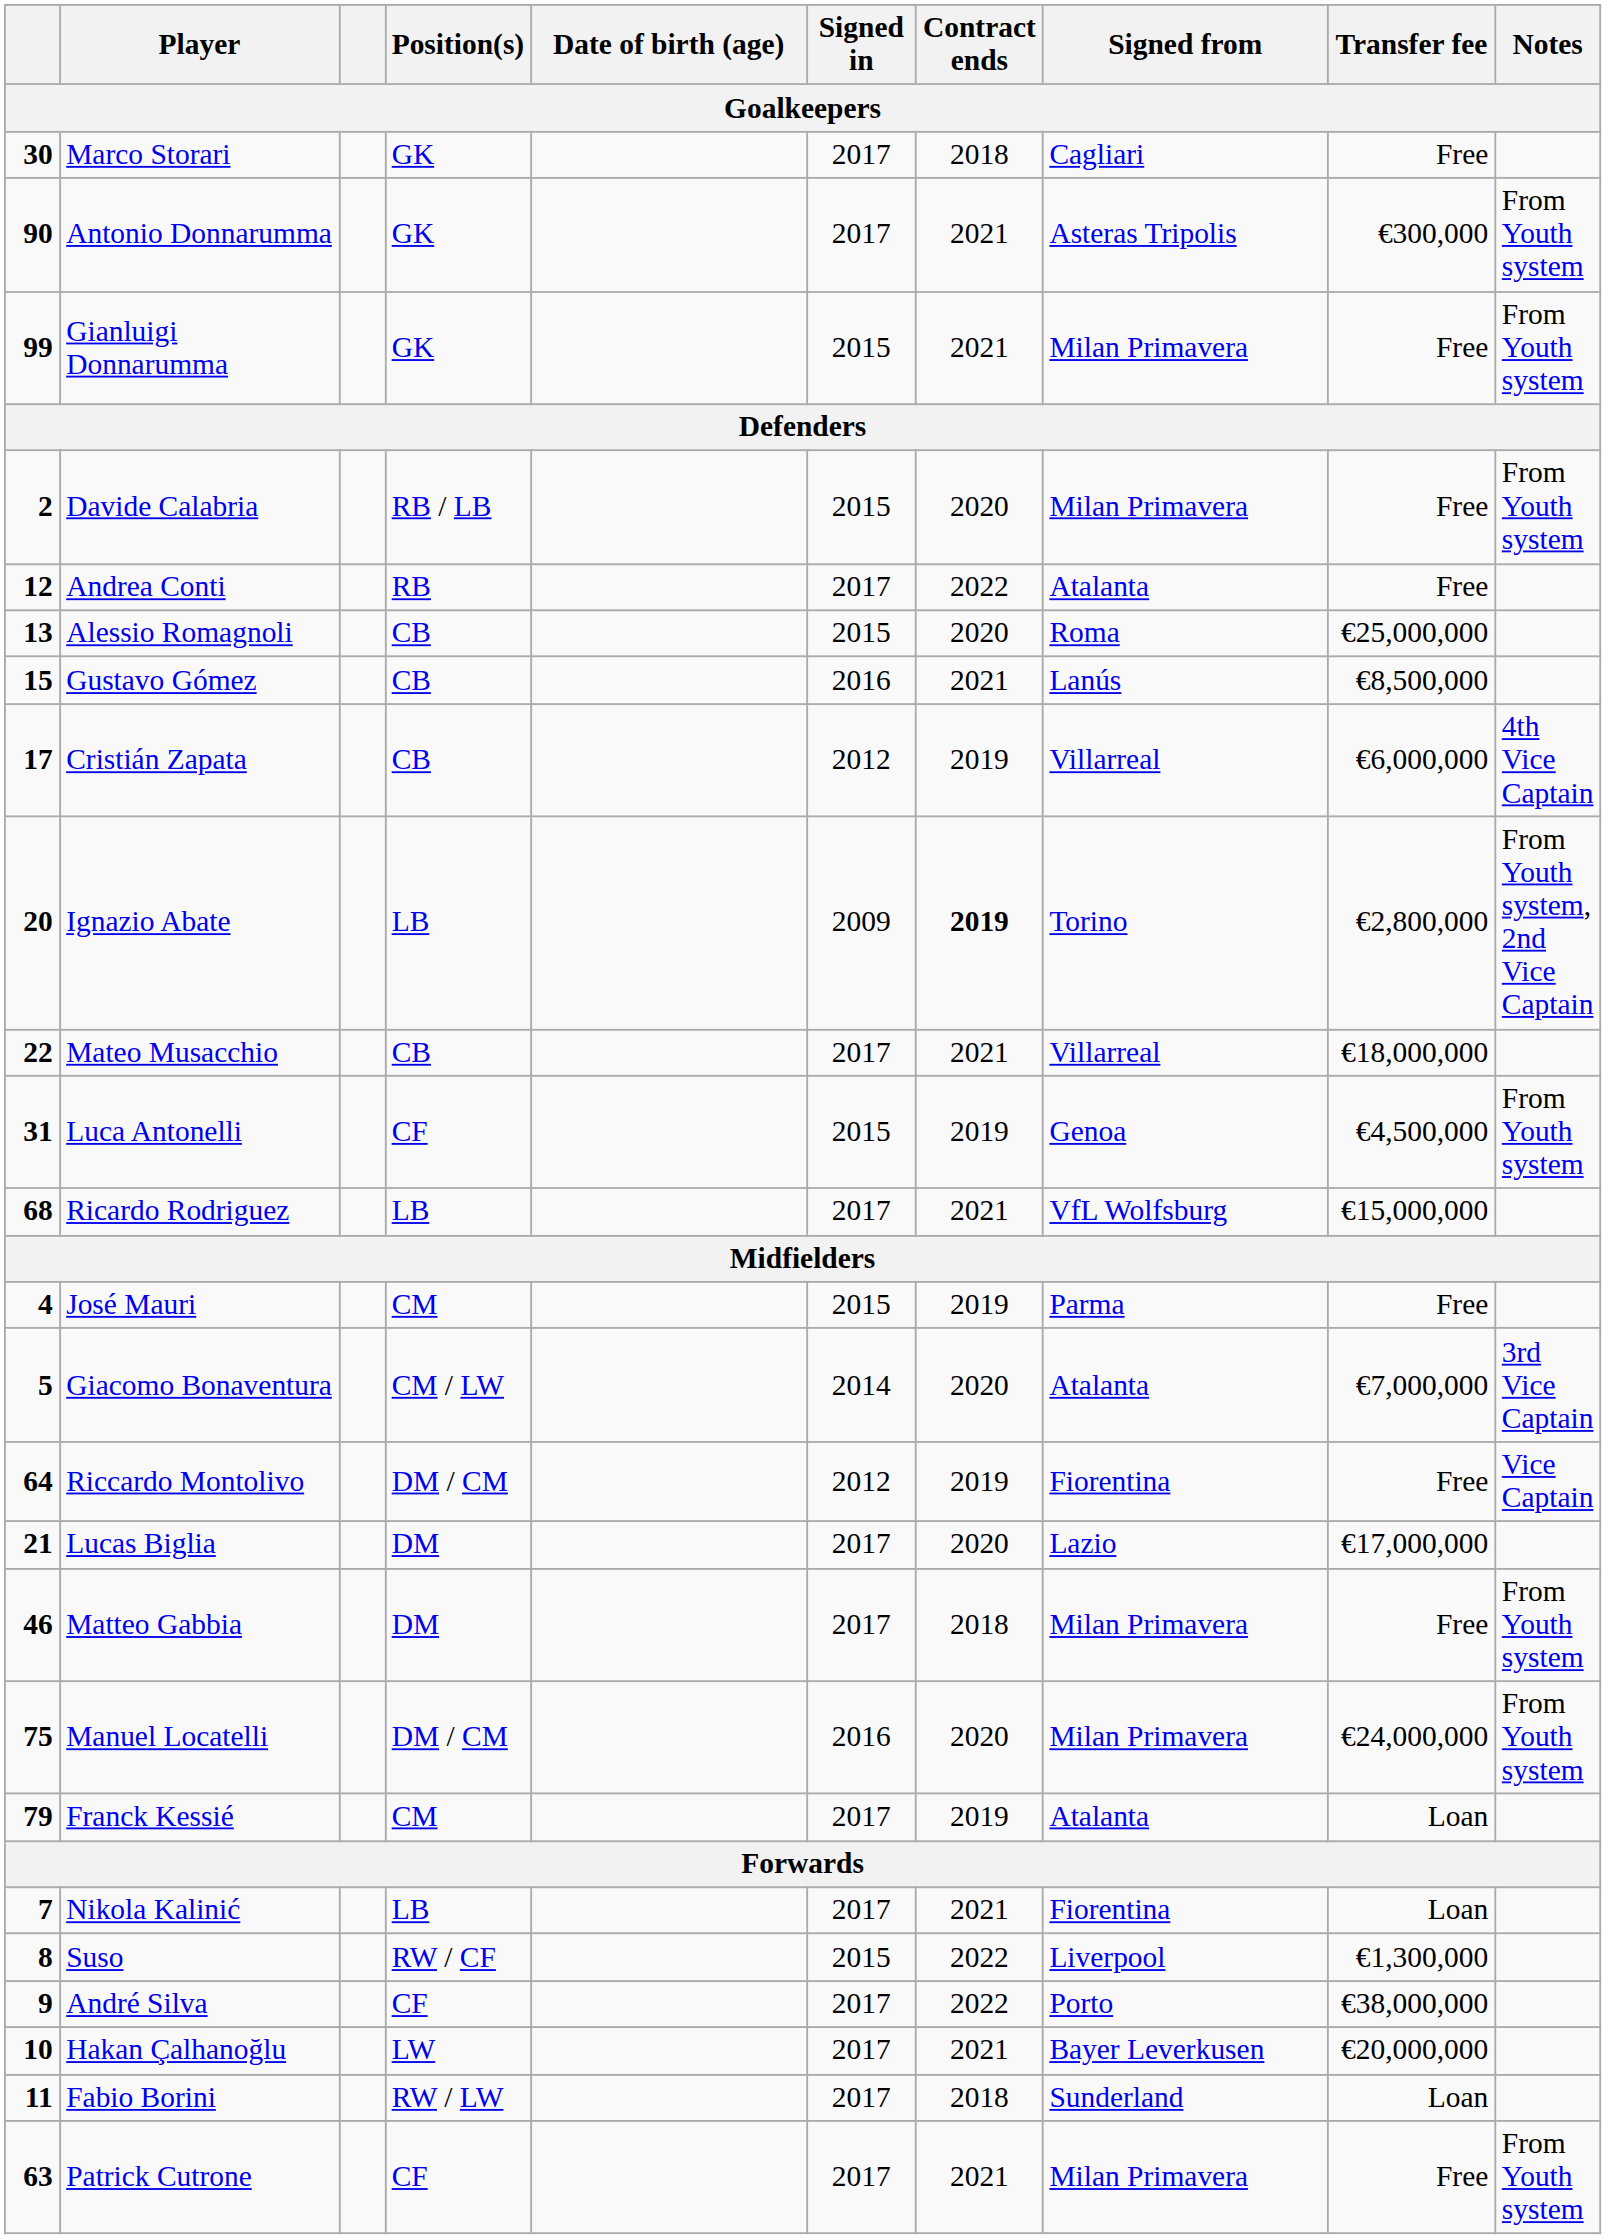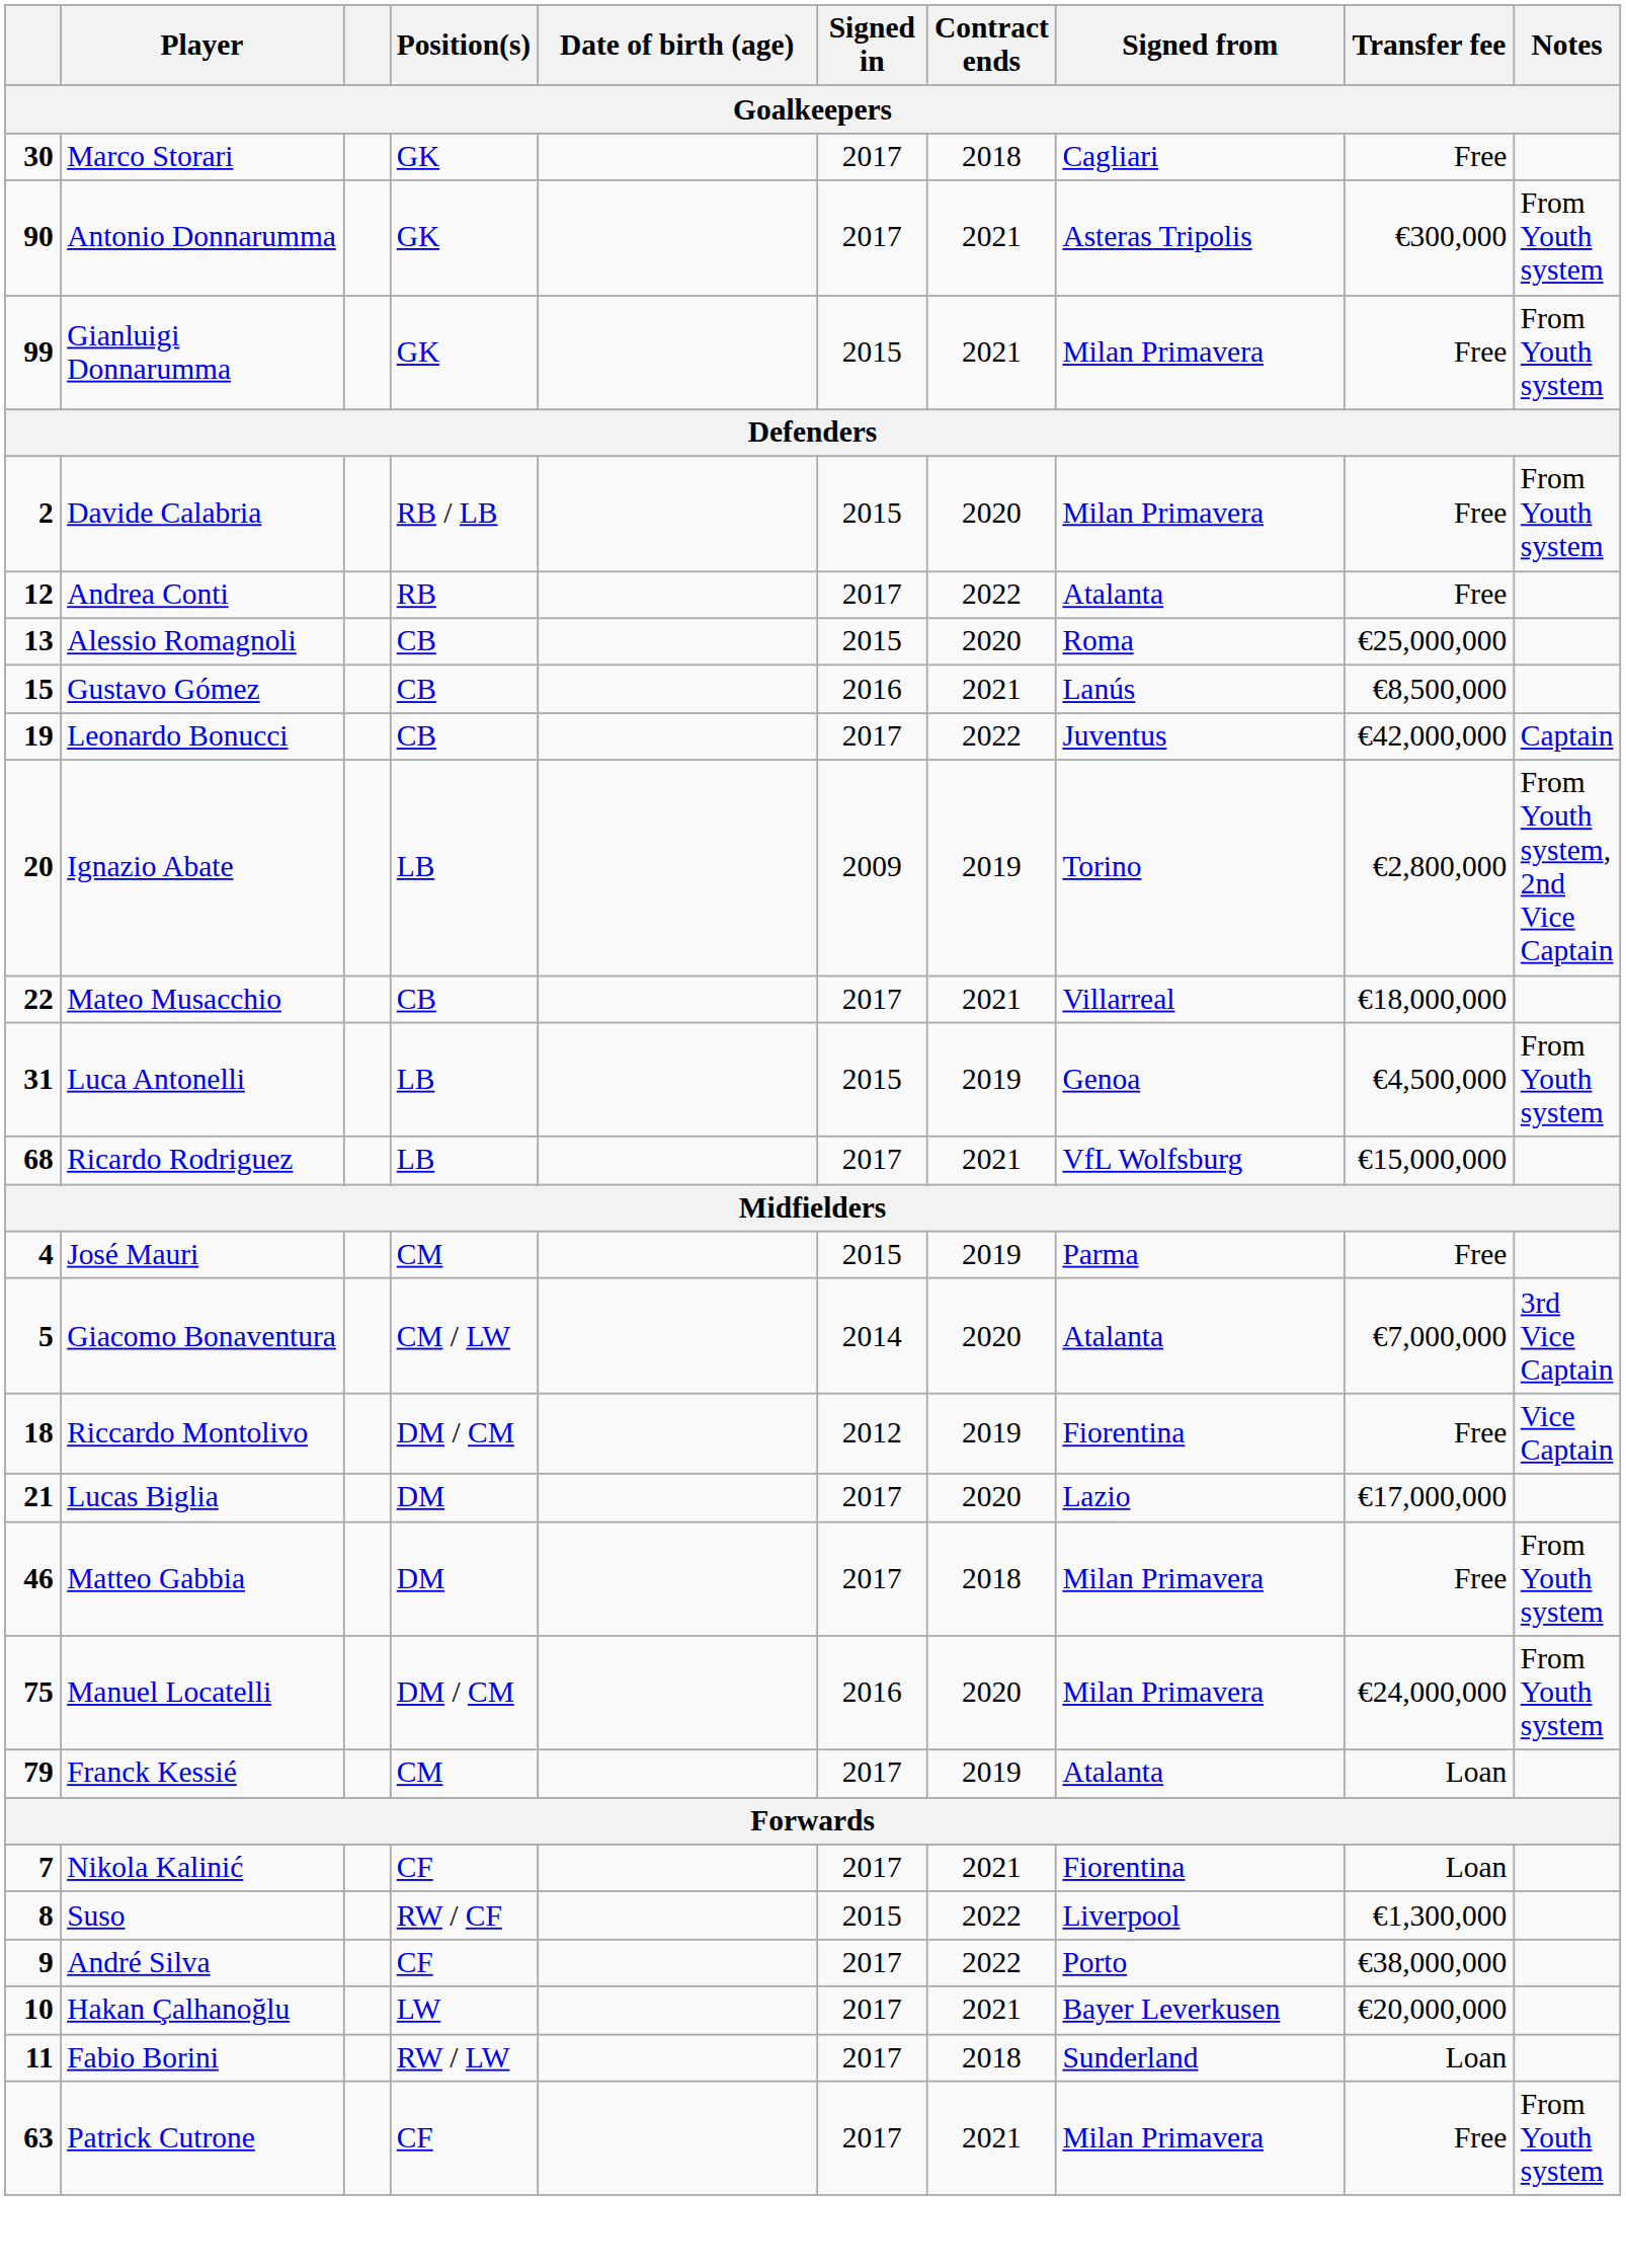- row: 17 | Cristián Zapata | CB | 2012 | 2019 | Villarreal | €6,000,000 | 4th Vice Captain
+ row: 19 | Leonardo Bonucci | CB | 2017 | 2022 | Juventus | €42,000,000 | Captain
Ignazio Abate | Contract ends: bold -> normal
Luca Antonelli | Position(s): CF -> LB
Riccardo Montolivo | column 1: 64 -> 18
Nikola Kalinić | Position(s): LB -> CF
